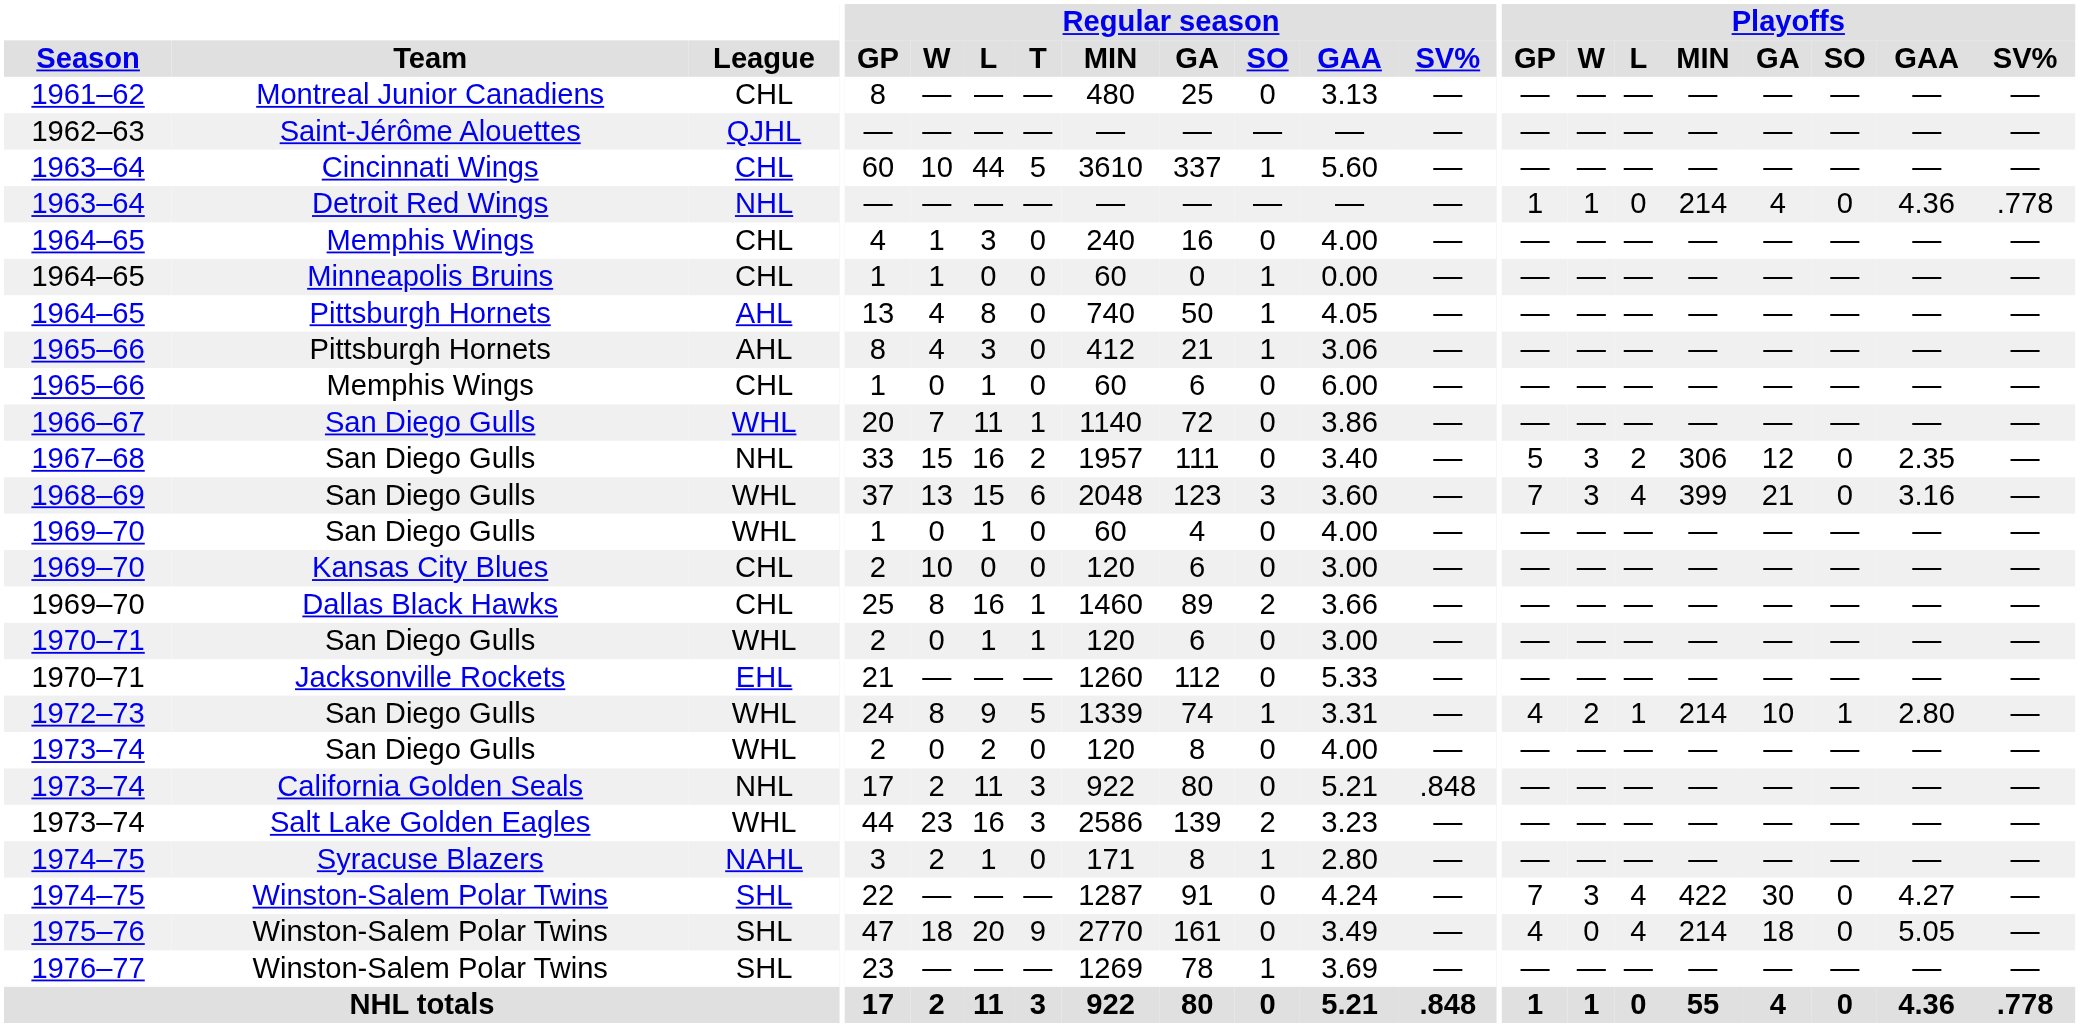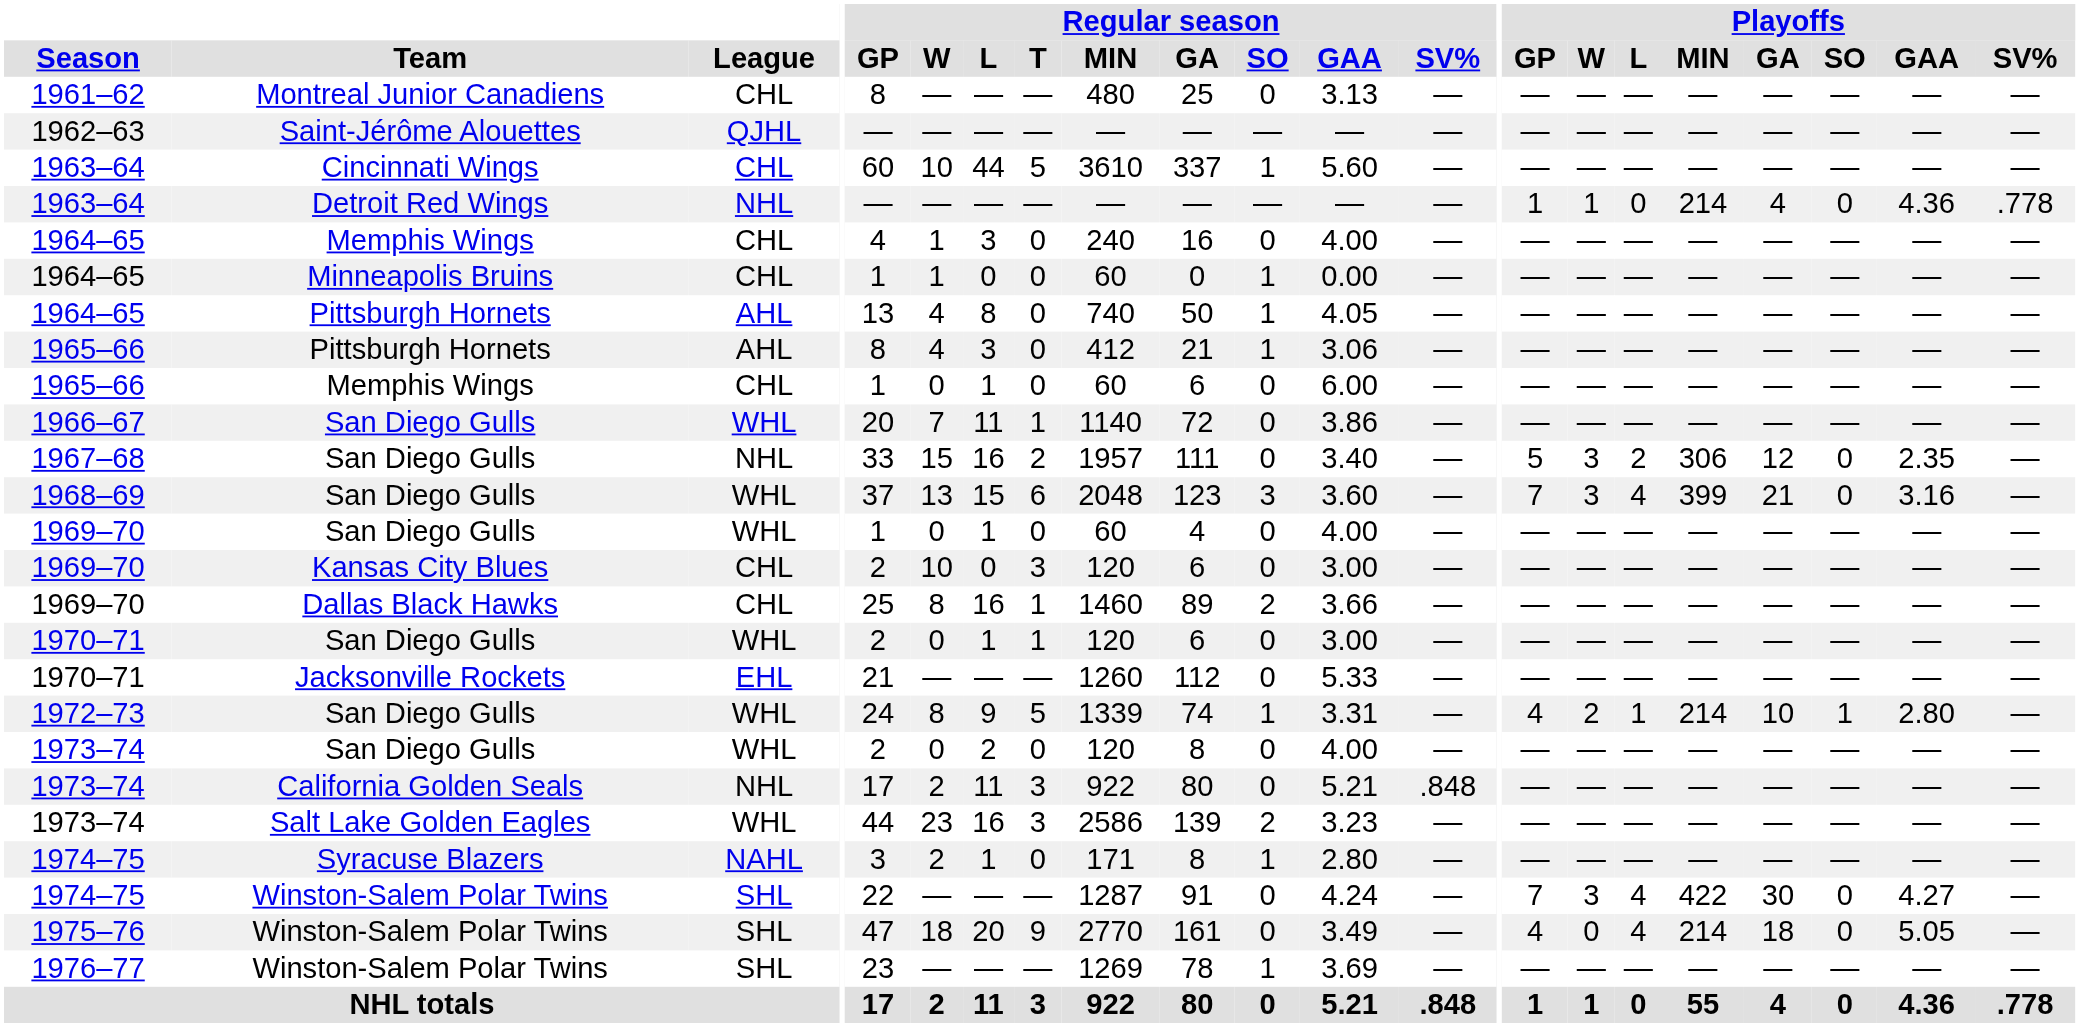1969–70 / Kansas City Blues | Regular season / T: 0 -> 3
